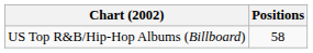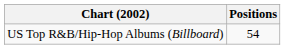US Top R&B/Hip-Hop Albums (Billboard) | Positions: 58 -> 54
